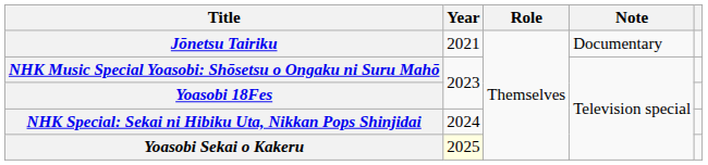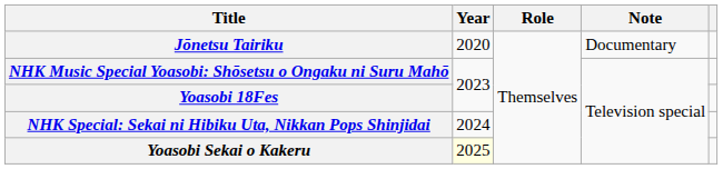Jōnetsu Tairiku | Year: 2021 -> 2020
